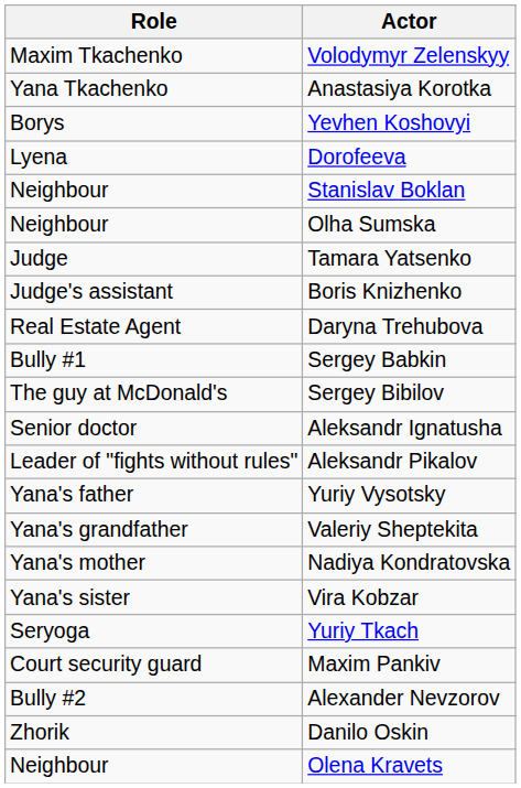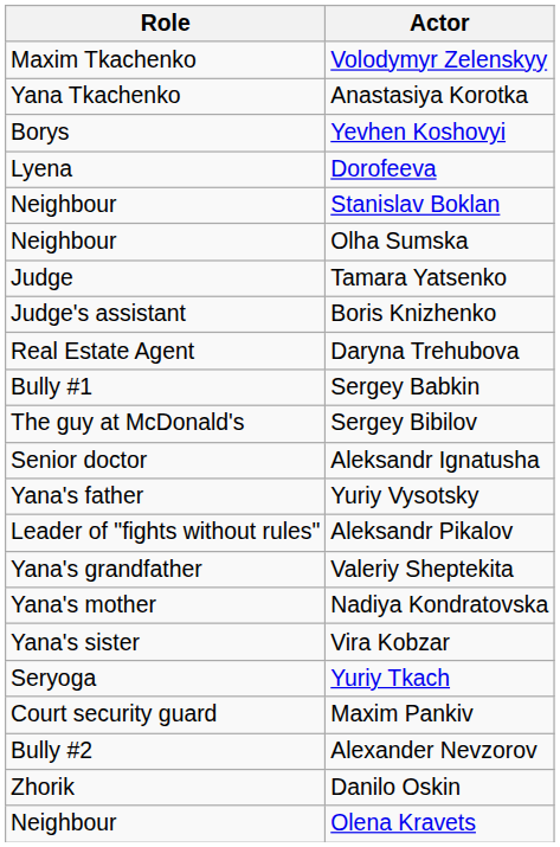rows swapped: Aleksandr Pikalov <-> Yuriy Vysotsky
